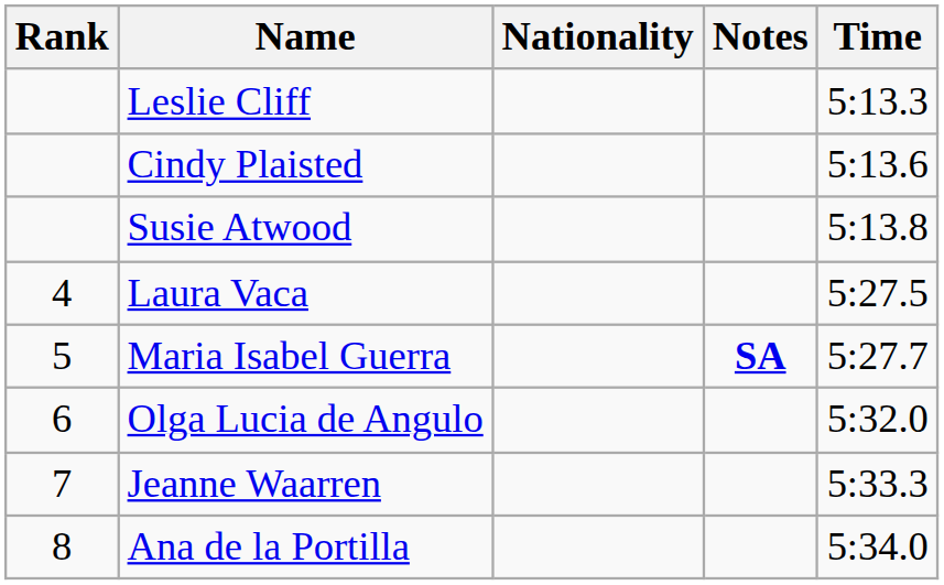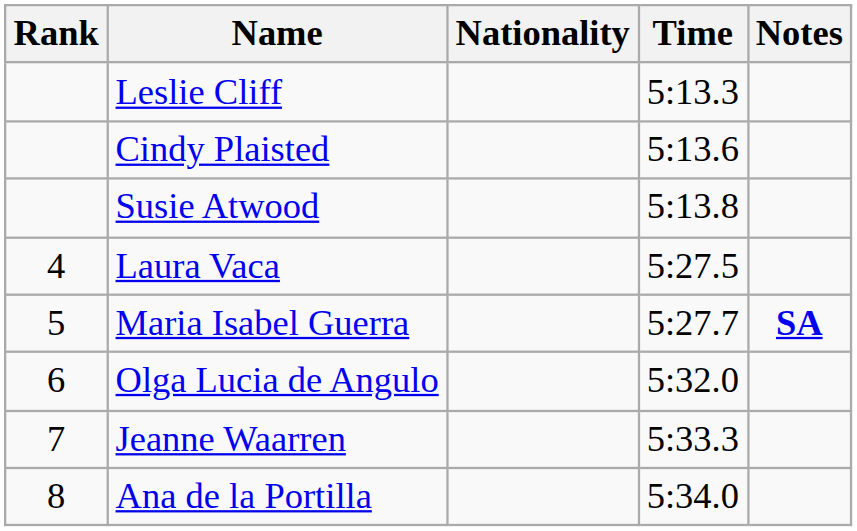columns swapped: Time <-> Notes
